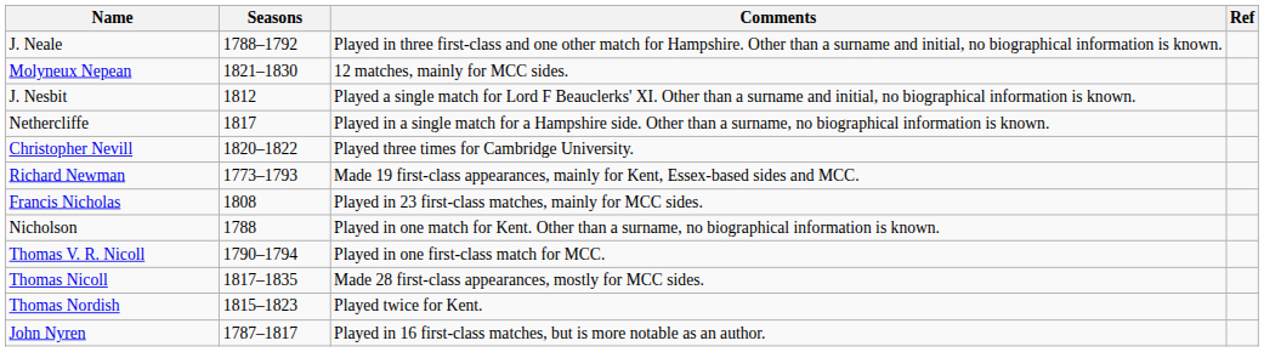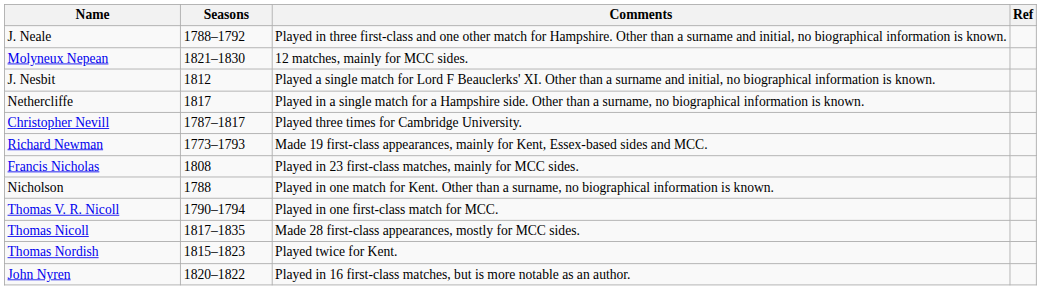Christopher Nevill | Seasons: 1820–1822 -> 1787–1817
John Nyren | Seasons: 1787–1817 -> 1820–1822
